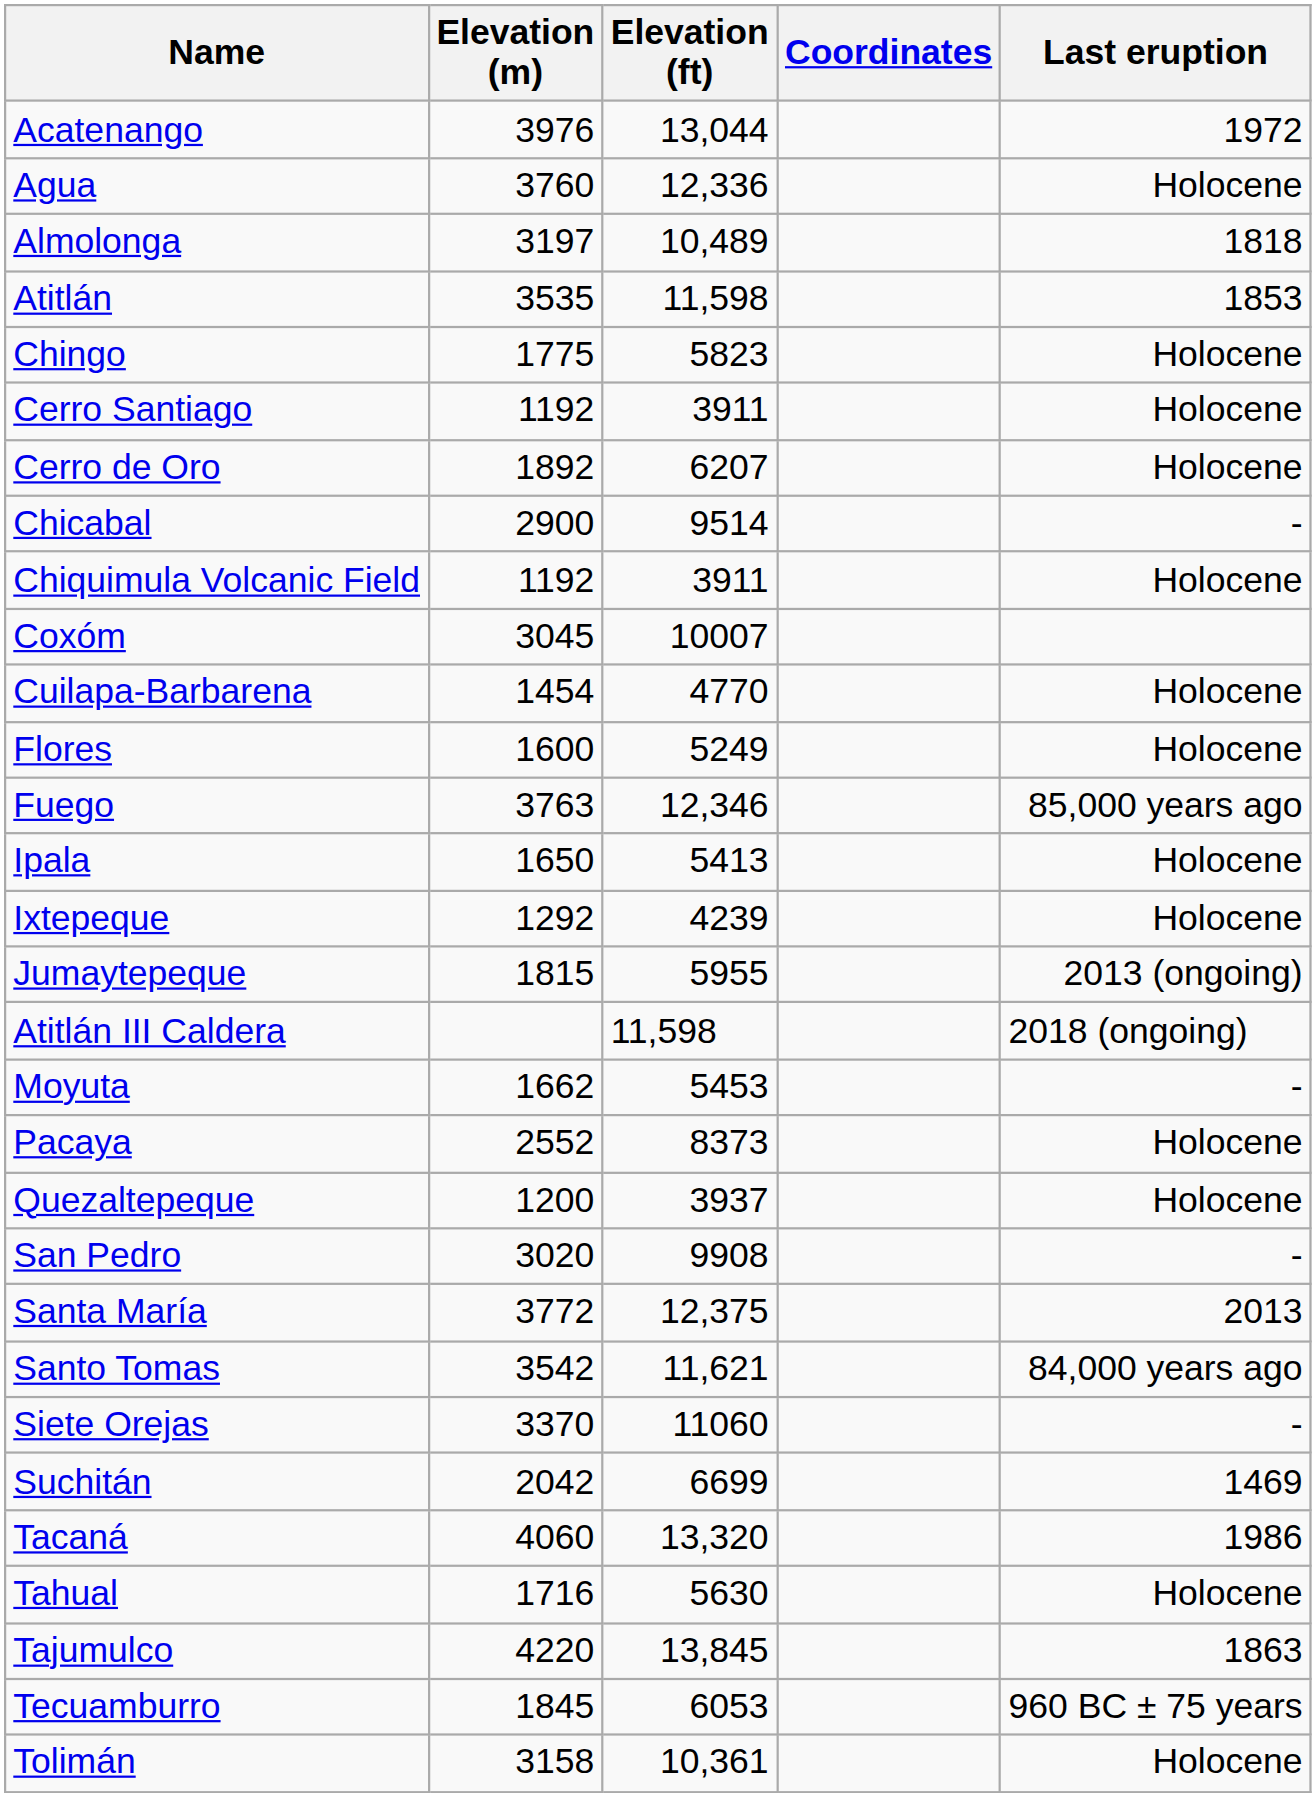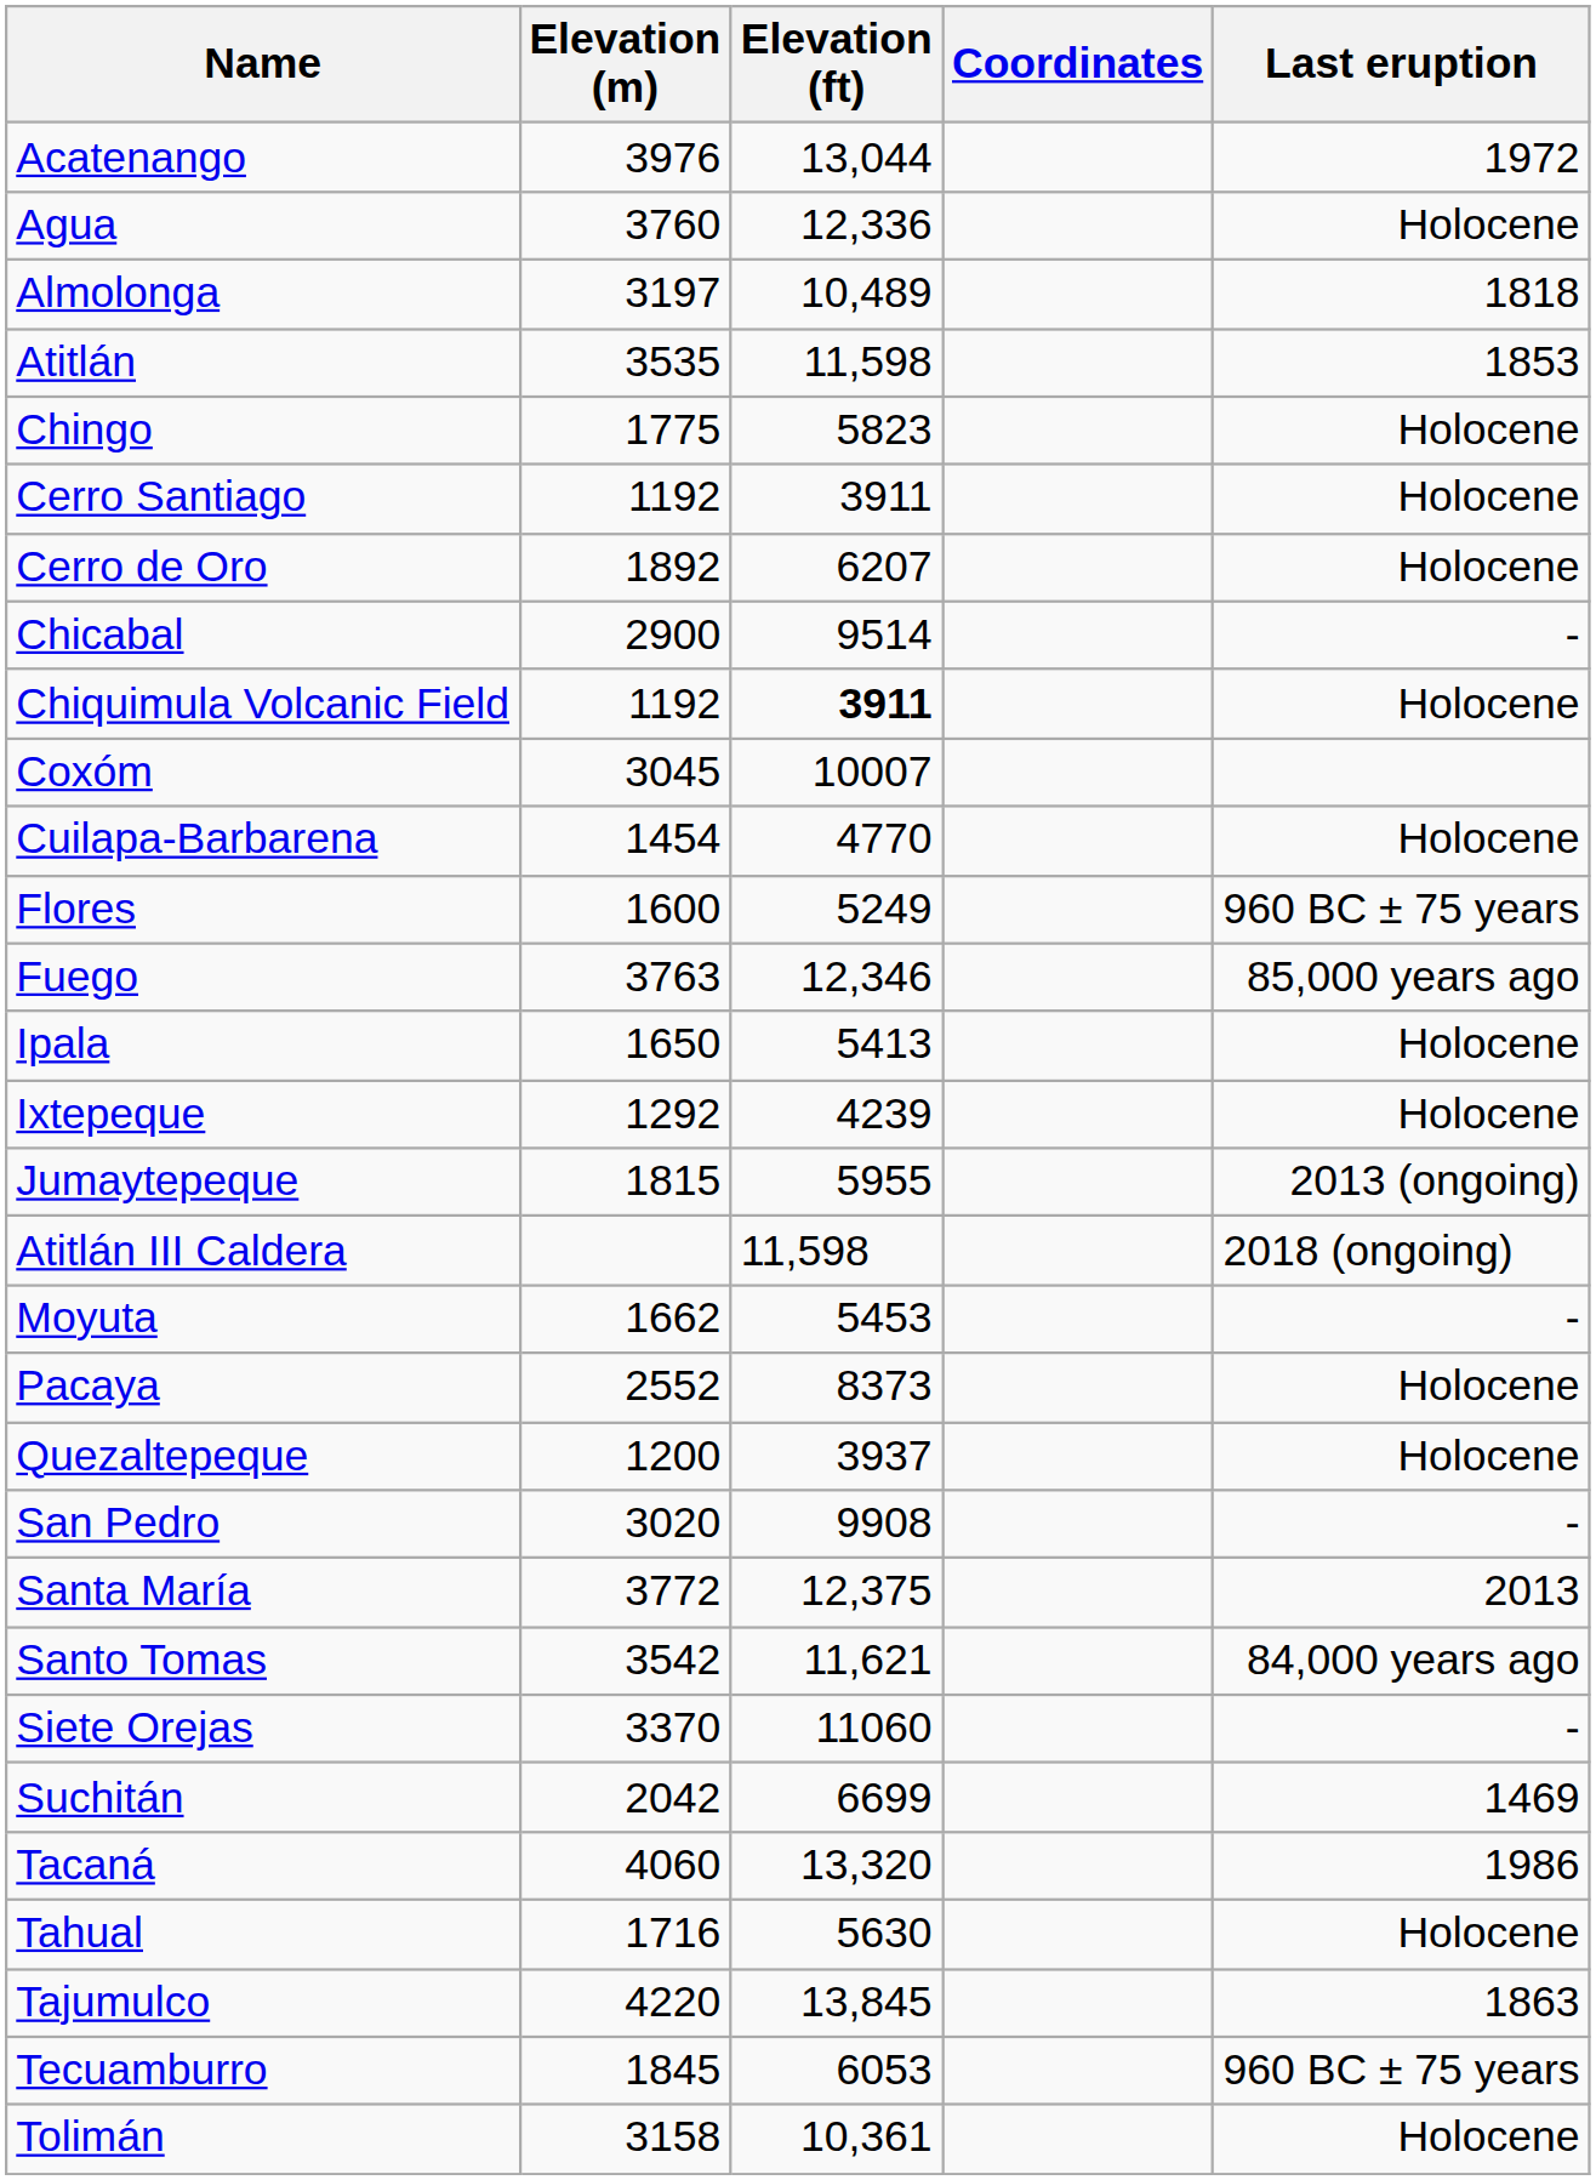Chiquimula Volcanic Field | Elevation (ft): normal -> bold
Flores | Last eruption: Holocene -> 960 BC ± 75 years
